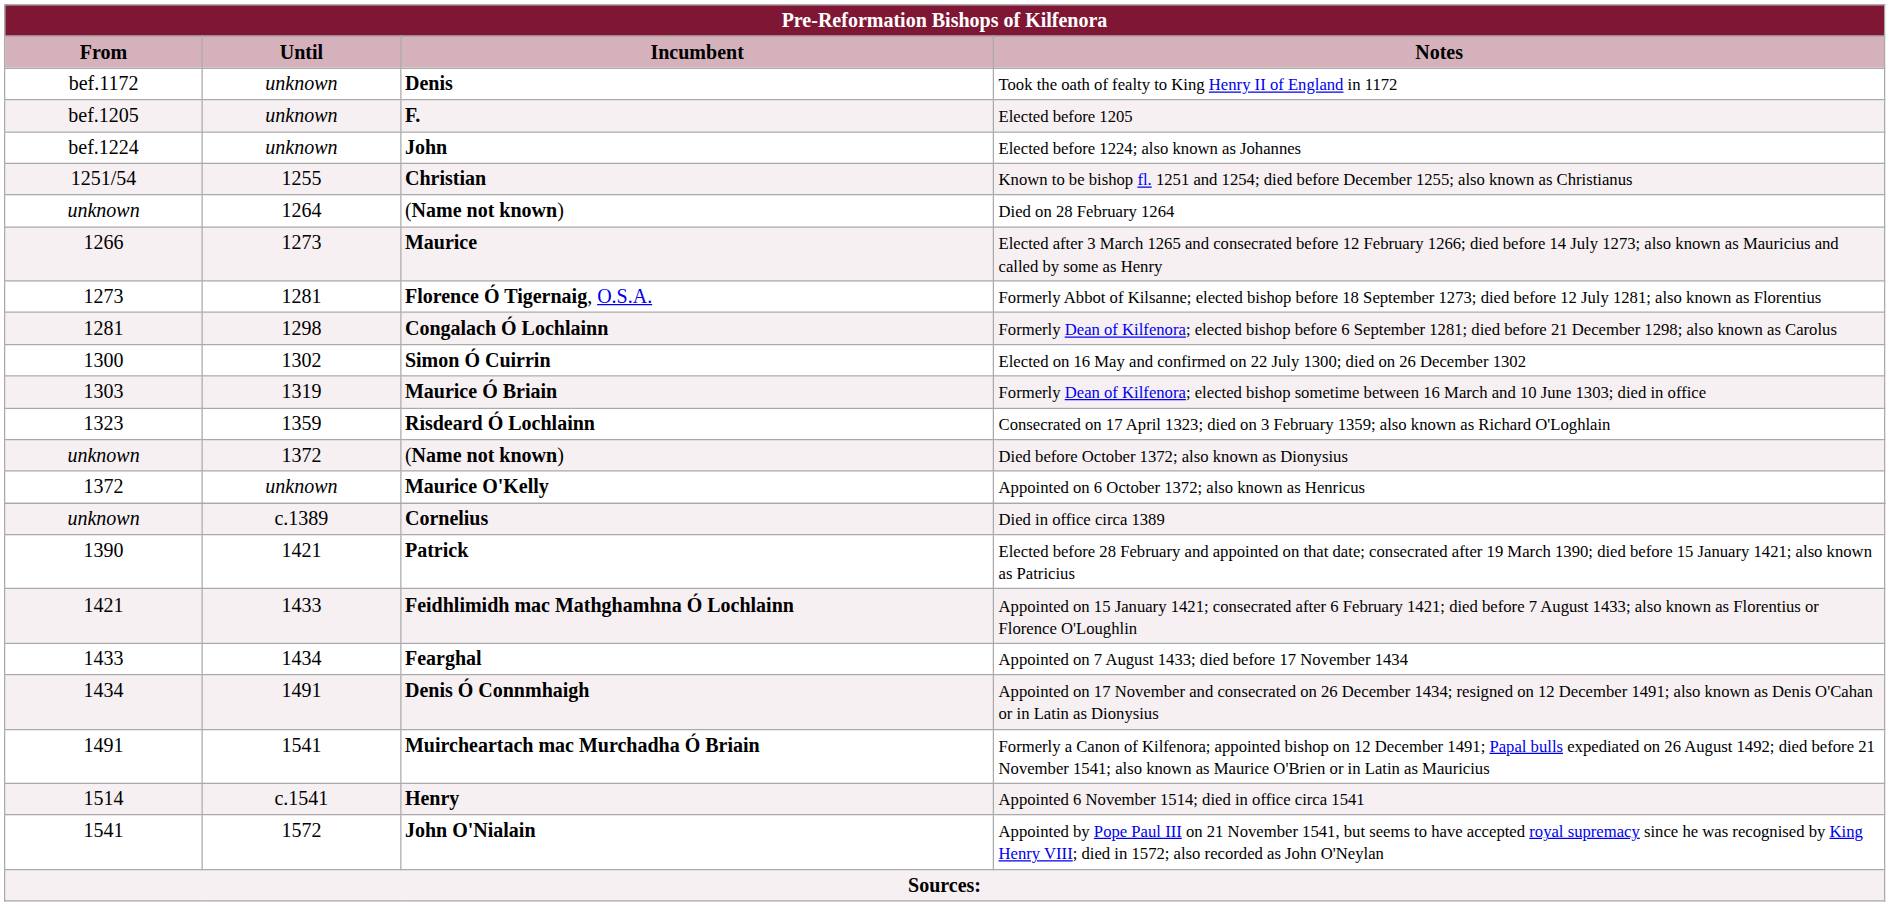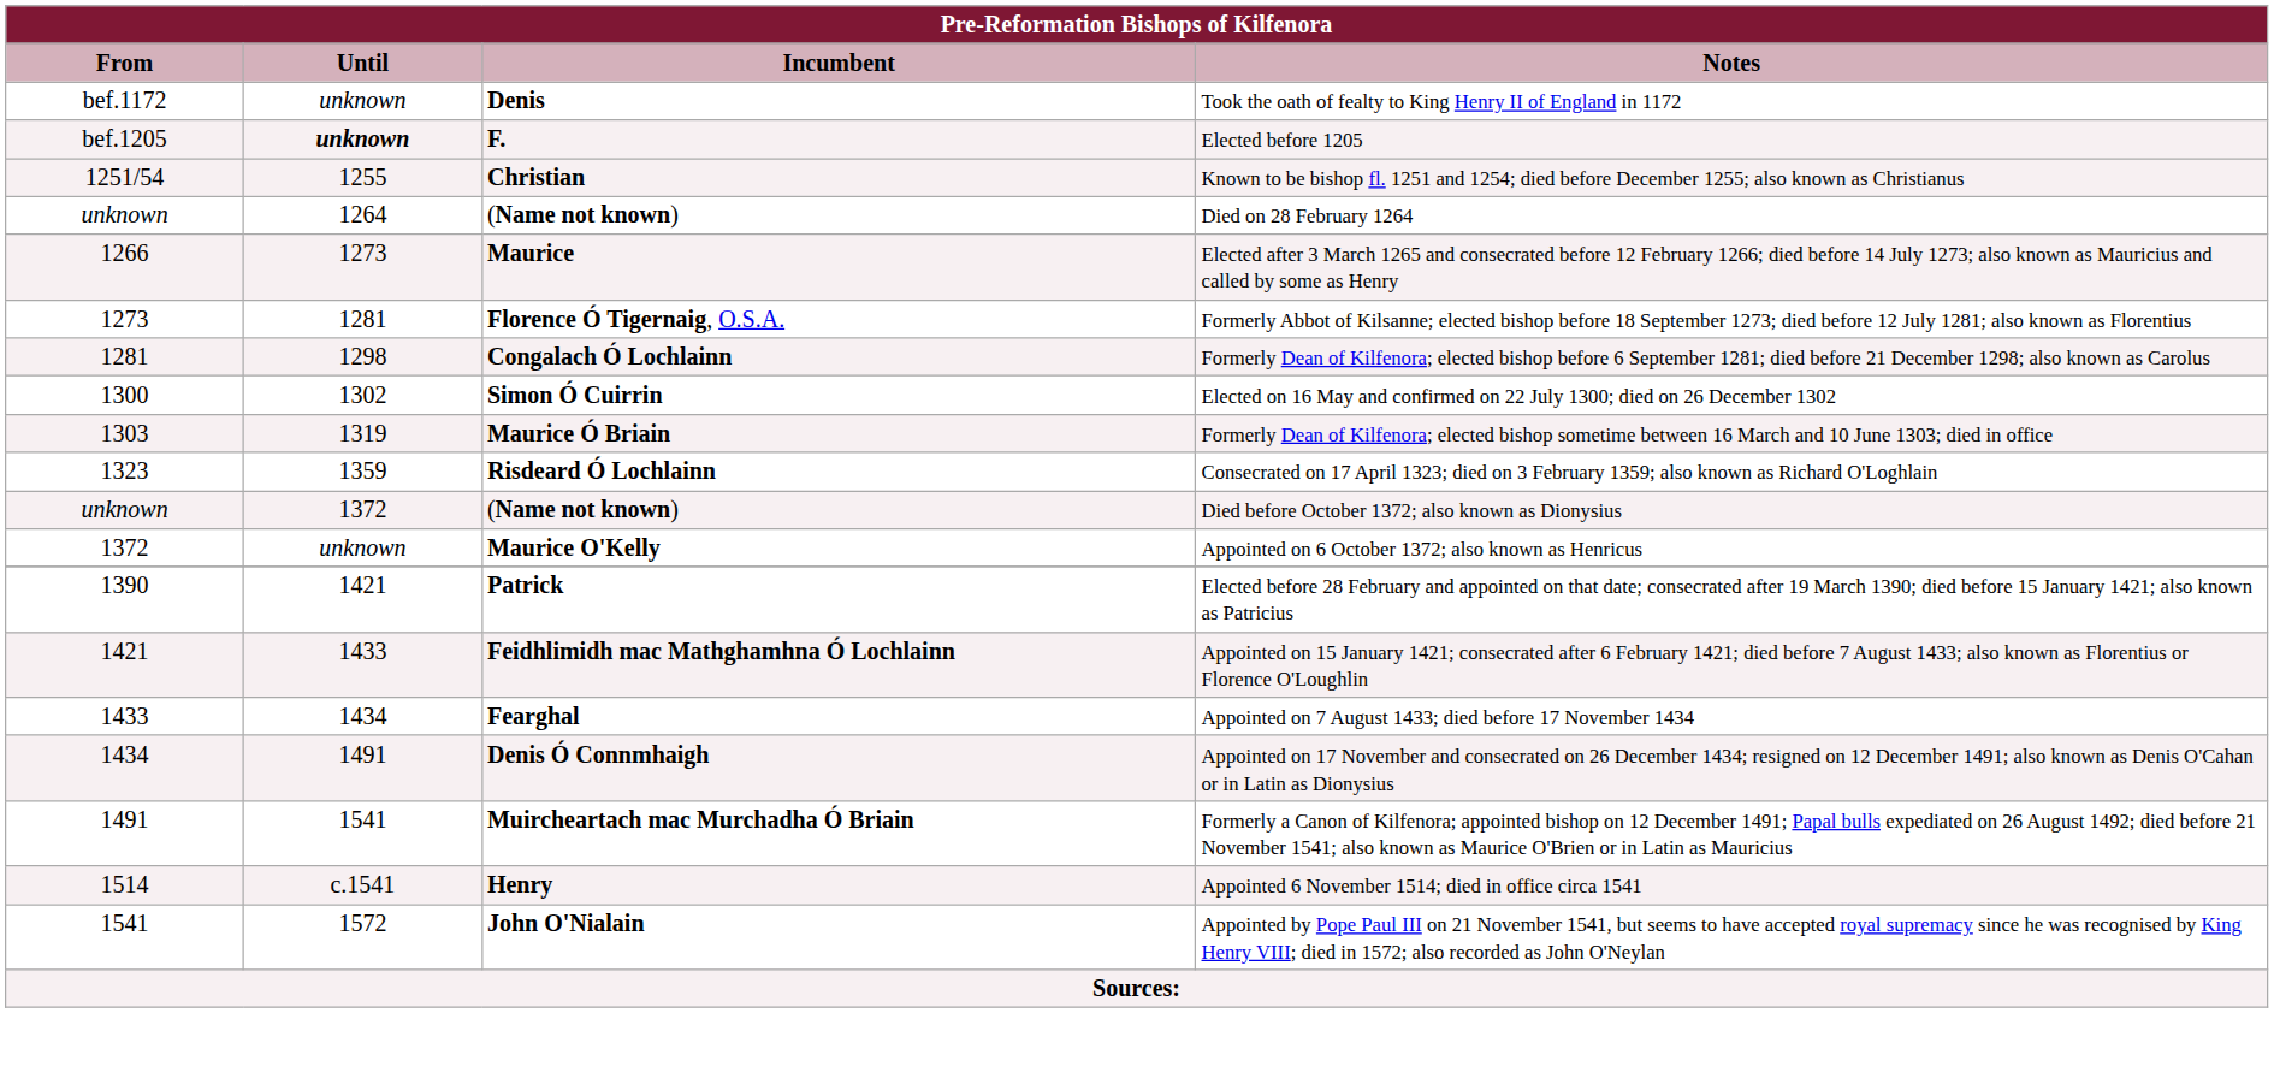Elected before 1205 | Until: normal -> bold
- row: bef.1224 | unknown | John | Elected before 1224; also known as Johannes
- row: unknown | c.1389 | Cornelius | Died in office circa 1389
